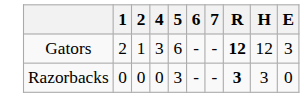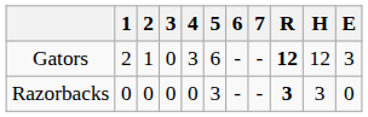+ column: 3 | 0 | 0
